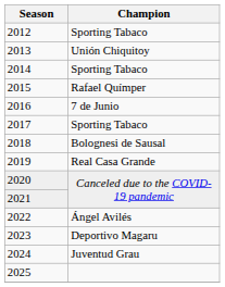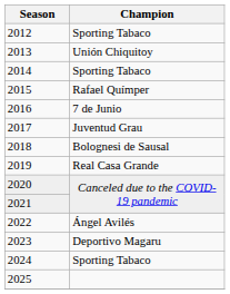2017 | Champion: Sporting Tabaco -> Juventud Grau
2024 | Champion: Juventud Grau -> Sporting Tabaco
